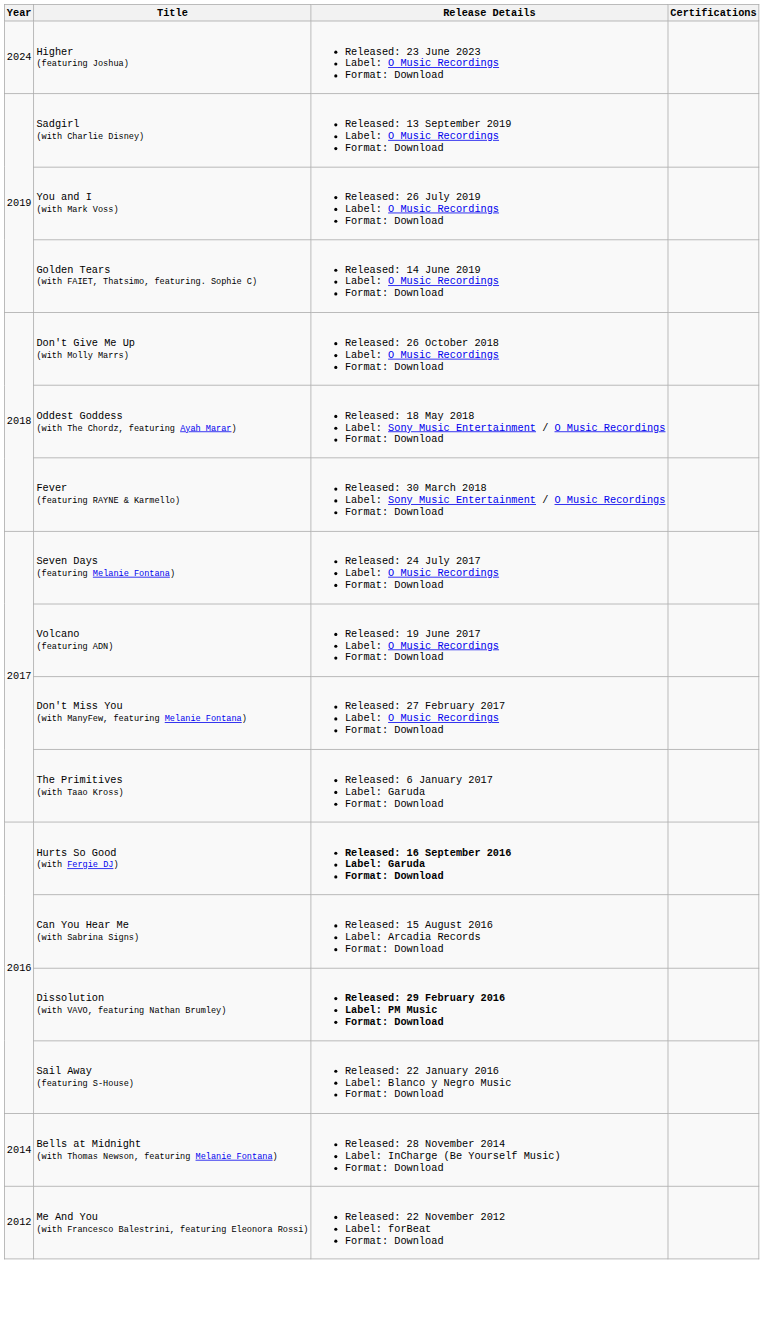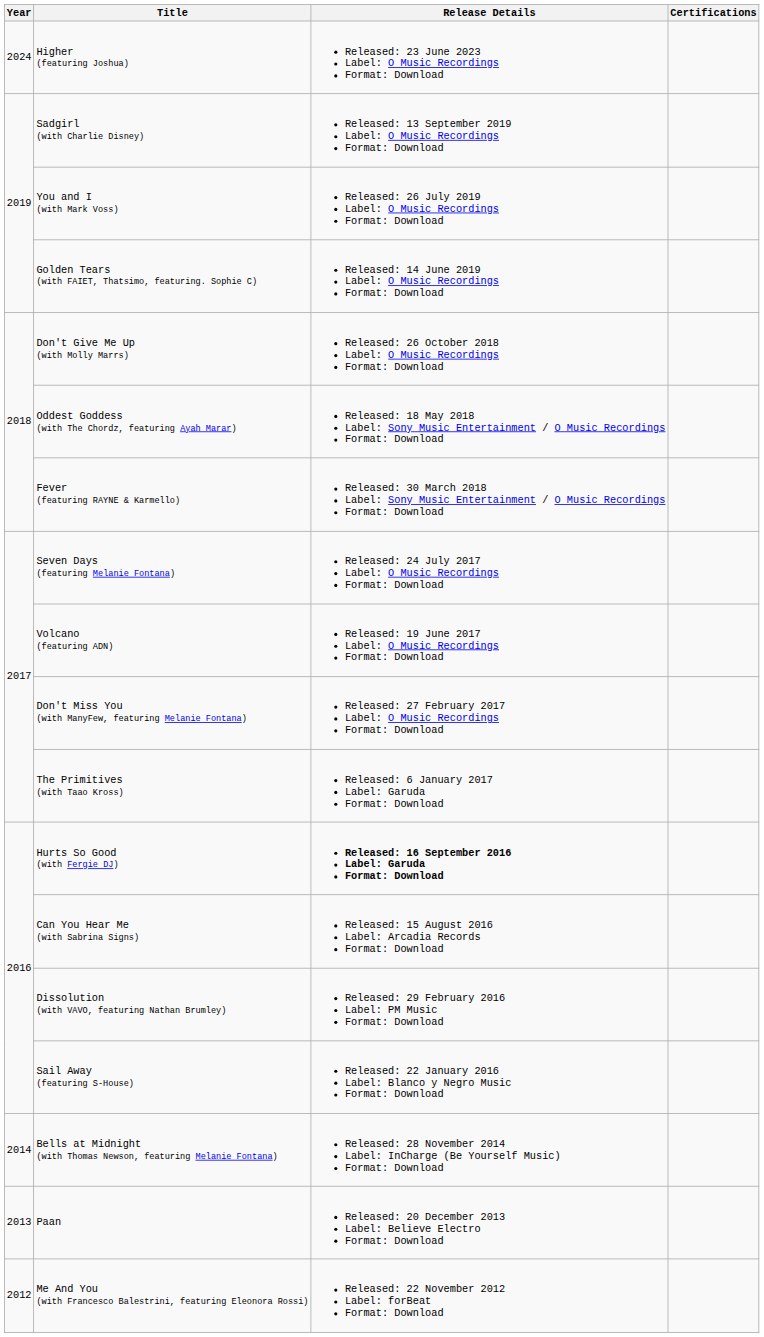Dissolution (with VAVO, featuring Nathan Brumley) | Release Details: bold -> normal
+ row: 2013 | Paan | Released: 20 December 2013 Label: Believe Electro Format: Download
